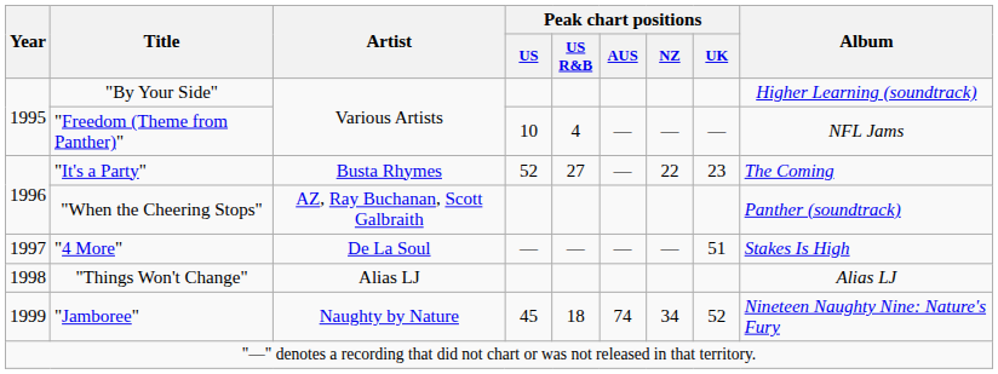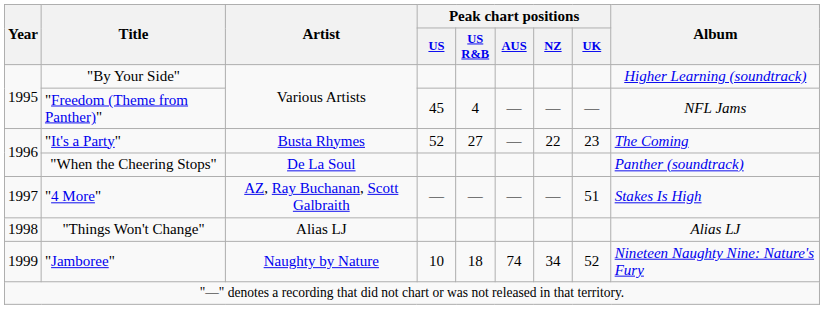"Freedom (Theme from Panther)" | Peak chart positions / US: 10 -> 45
"When the Cheering Stops" | Artist: AZ, Ray Buchanan, Scott Galbraith -> De La Soul
"4 More" | Artist: De La Soul -> AZ, Ray Buchanan, Scott Galbraith
"Jamboree" | Peak chart positions / US: 45 -> 10
